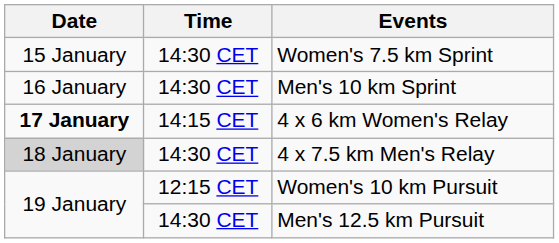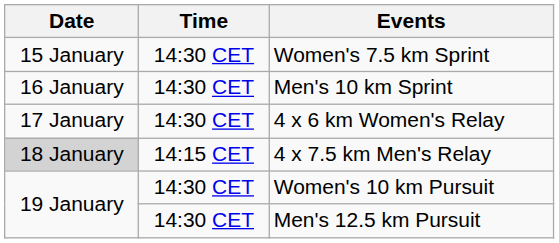4 x 6 km Women's Relay | Date: bold -> normal
4 x 6 km Women's Relay | Time: 14:15 CET -> 14:30 CET
4 x 7.5 km Men's Relay | Time: 14:30 CET -> 14:15 CET
Women's 10 km Pursuit | Time: 12:15 CET -> 14:30 CET
